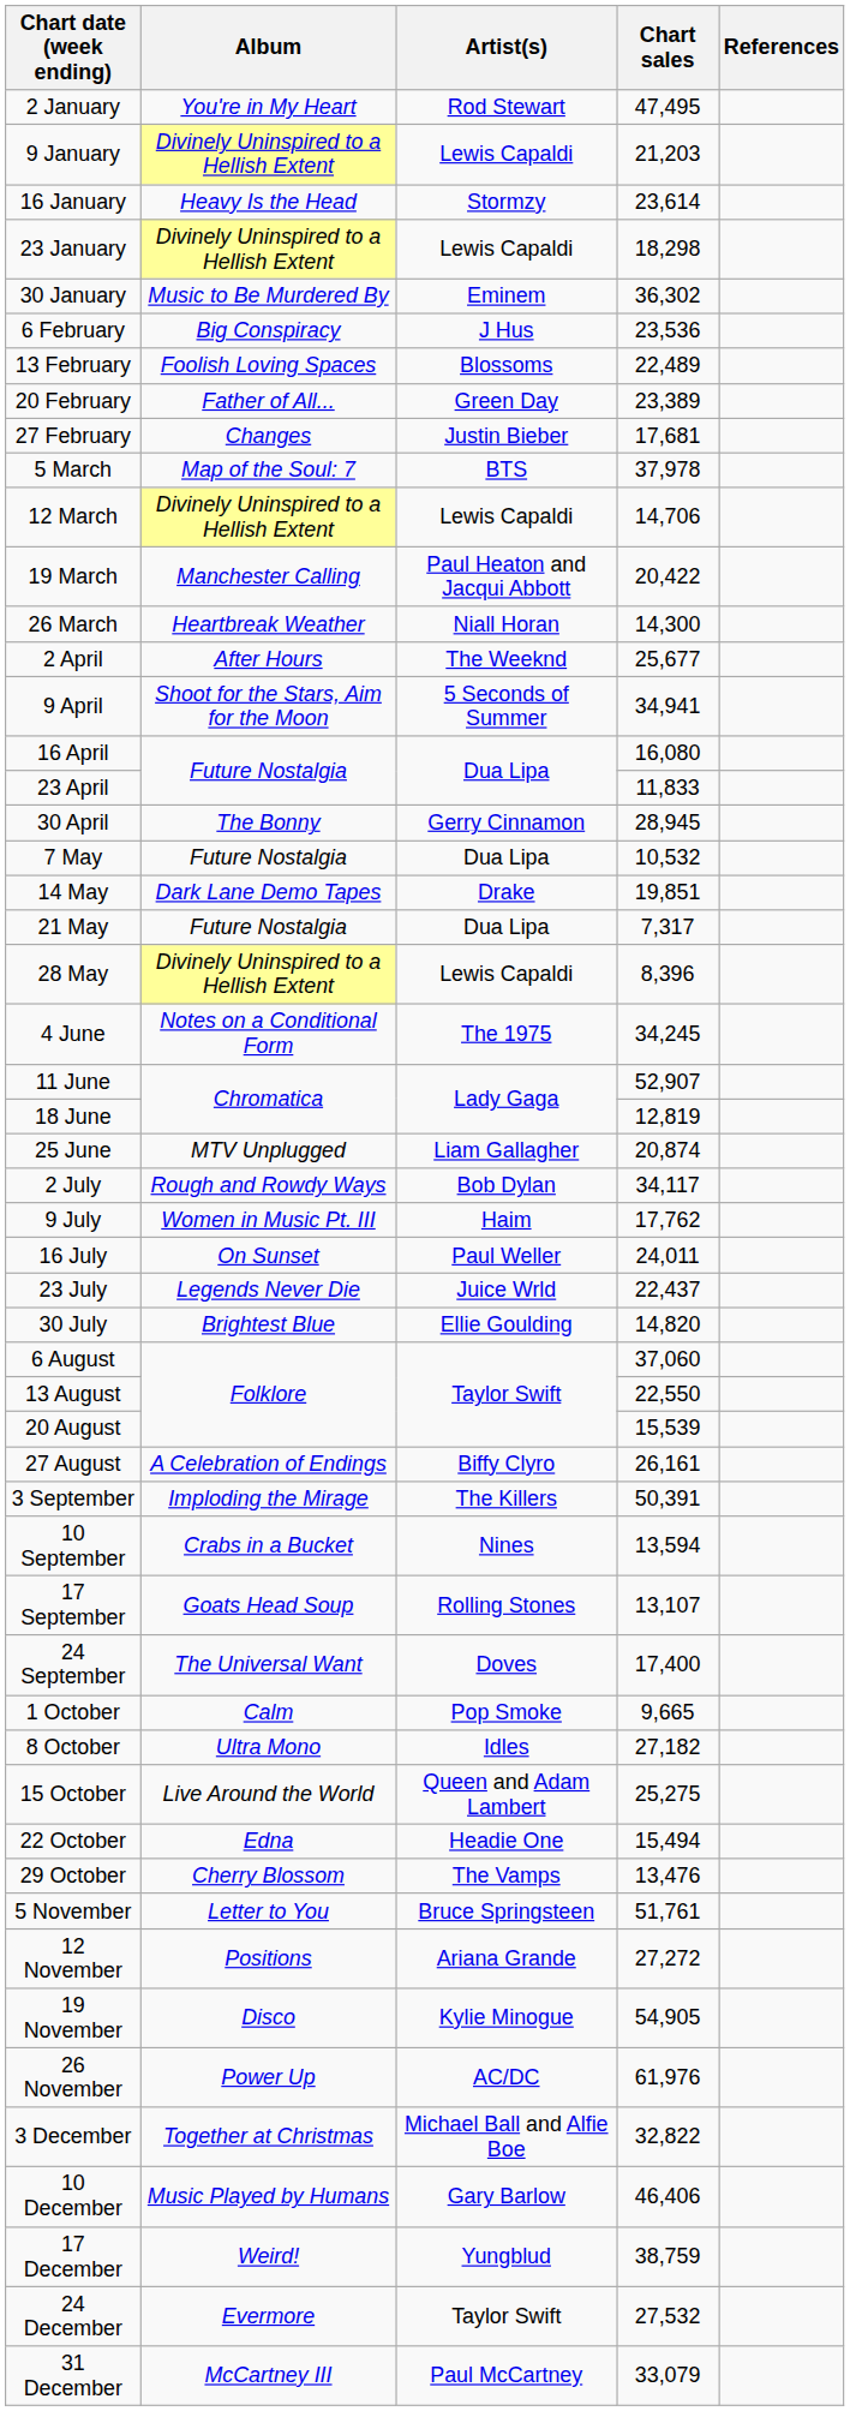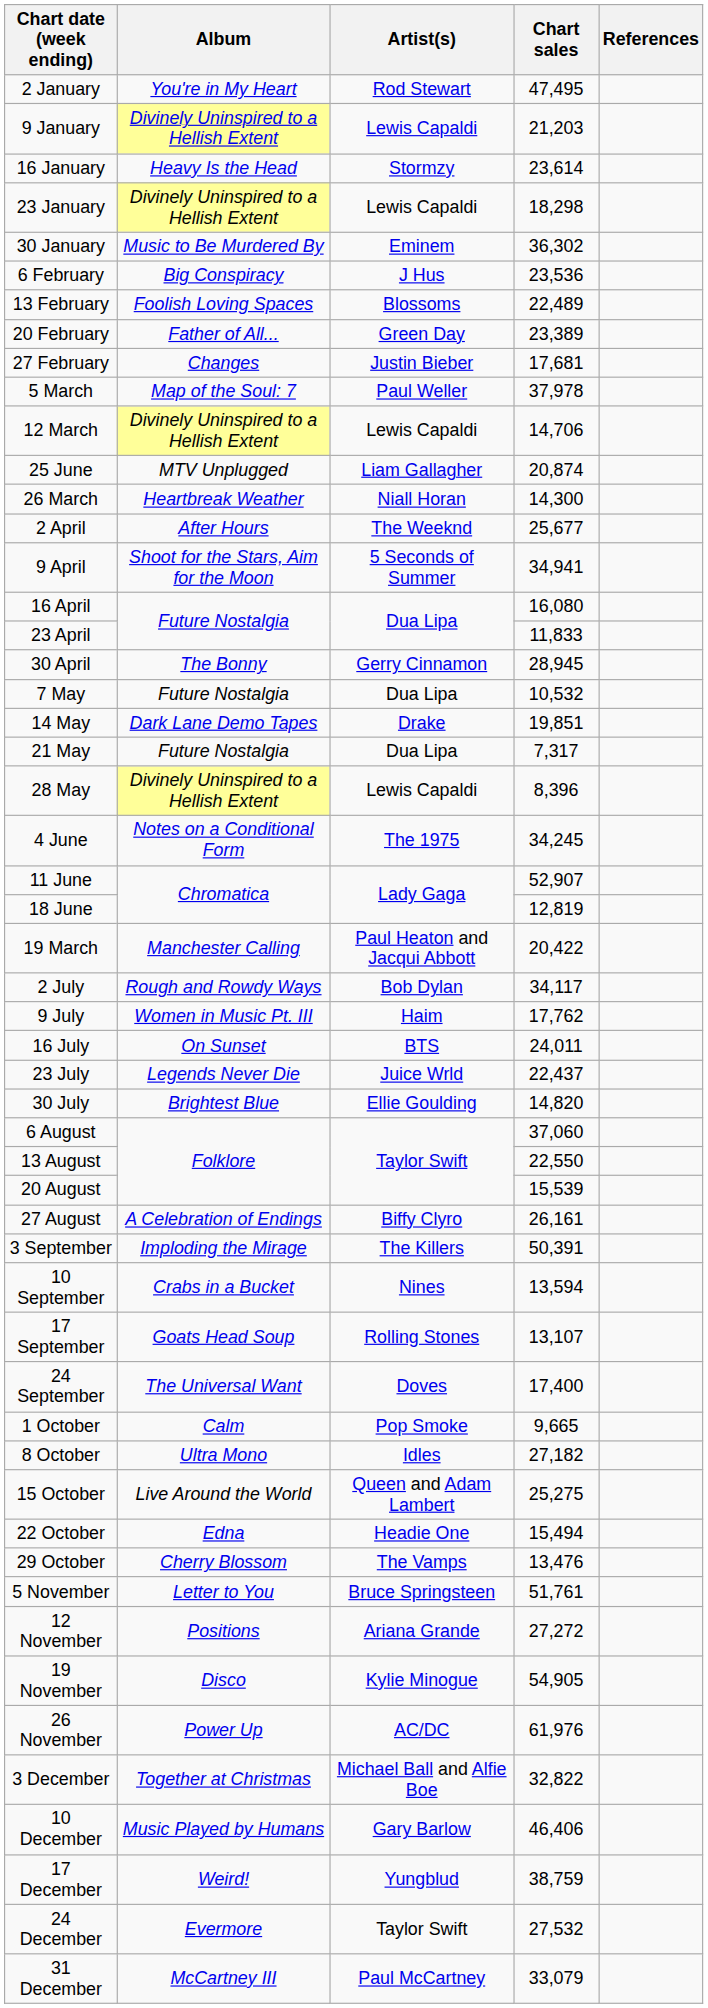5 March | Artist(s): BTS -> Paul Weller
rows swapped: 19 March <-> 25 June
16 July | Artist(s): Paul Weller -> BTS
